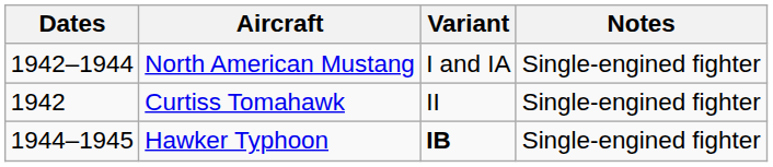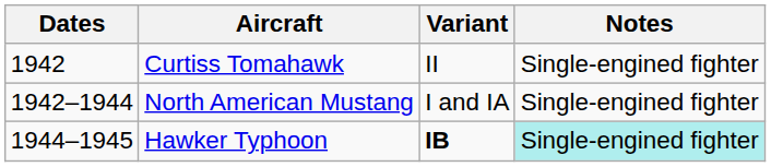rows swapped: Curtiss Tomahawk <-> North American Mustang
Hawker Typhoon | Notes: no background -> paleturquoise background
